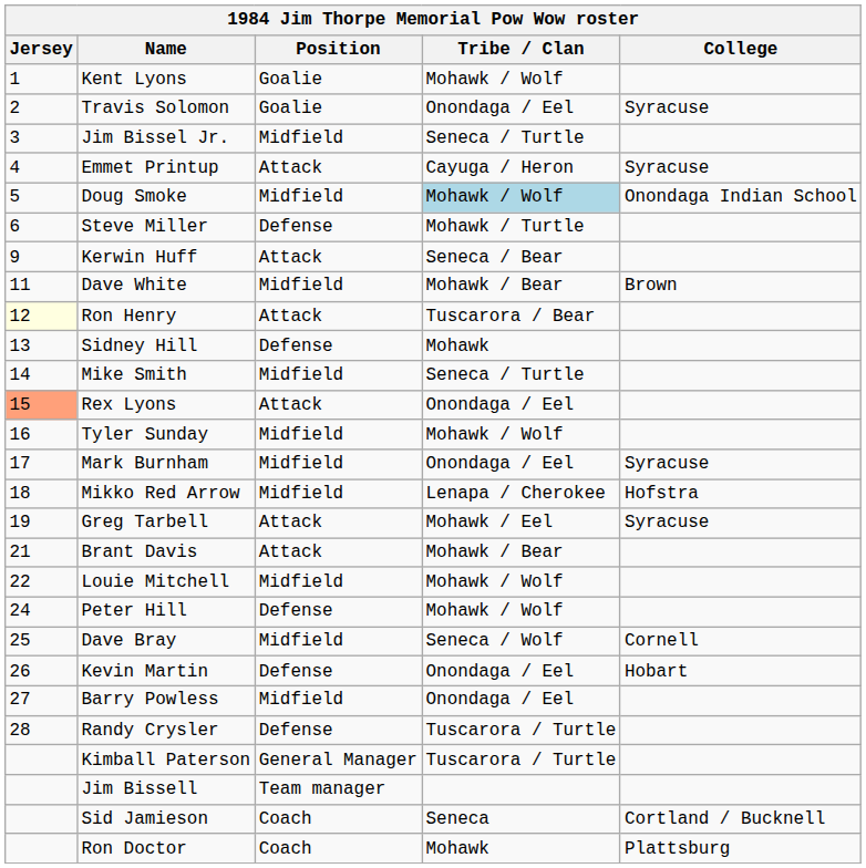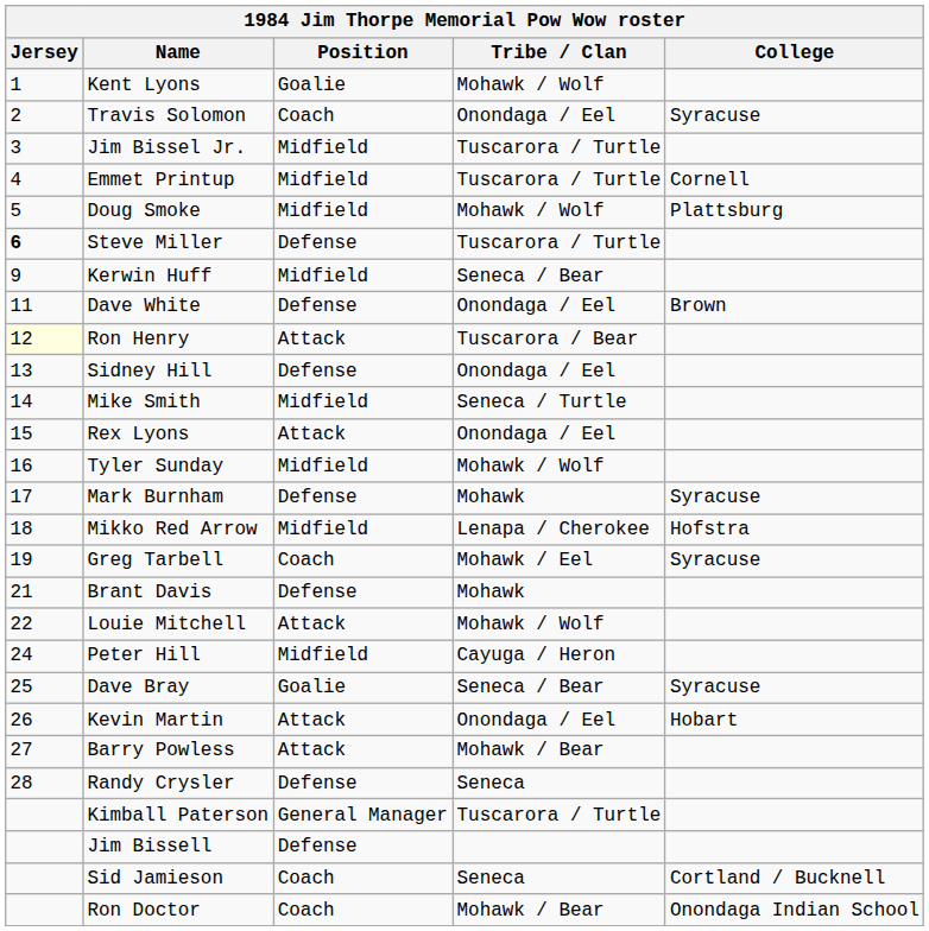Travis Solomon | Position: Goalie -> Coach
Jim Bissel Jr. | Tribe / Clan: Seneca / Turtle -> Tuscarora / Turtle
Emmet Printup | Position: Attack -> Midfield
Emmet Printup | Tribe / Clan: Cayuga / Heron -> Tuscarora / Turtle
Emmet Printup | College: Syracuse -> Cornell
Doug Smoke | Tribe / Clan: lightblue background -> no background
Doug Smoke | College: Onondaga Indian School -> Plattsburg
Steve Miller | Jersey: normal -> bold
Steve Miller | Tribe / Clan: Mohawk / Turtle -> Tuscarora / Turtle
Kerwin Huff | Position: Attack -> Midfield
Dave White | Position: Midfield -> Defense
Dave White | Tribe / Clan: Mohawk / Bear -> Onondaga / Eel
Sidney Hill | Tribe / Clan: Mohawk -> Onondaga / Eel
Rex Lyons | Jersey: lightsalmon background -> no background
Mark Burnham | Position: Midfield -> Defense
Mark Burnham | Tribe / Clan: Onondaga / Eel -> Mohawk
Greg Tarbell | Position: Attack -> Coach
Brant Davis | Position: Attack -> Defense
Brant Davis | Tribe / Clan: Mohawk / Bear -> Mohawk
Louie Mitchell | Position: Midfield -> Attack
Peter Hill | Position: Defense -> Midfield
Peter Hill | Tribe / Clan: Mohawk / Wolf -> Cayuga / Heron
Dave Bray | Position: Midfield -> Goalie
Dave Bray | Tribe / Clan: Seneca / Wolf -> Seneca / Bear
Dave Bray | College: Cornell -> Syracuse
Kevin Martin | Position: Defense -> Attack
Barry Powless | Position: Midfield -> Attack
Barry Powless | Tribe / Clan: Onondaga / Eel -> Mohawk / Bear
Randy Crysler | Tribe / Clan: Tuscarora / Turtle -> Seneca
Jim Bissell | Position: Team manager -> Defense
Ron Doctor | Tribe / Clan: Mohawk -> Mohawk / Bear
Ron Doctor | College: Plattsburg -> Onondaga Indian School
